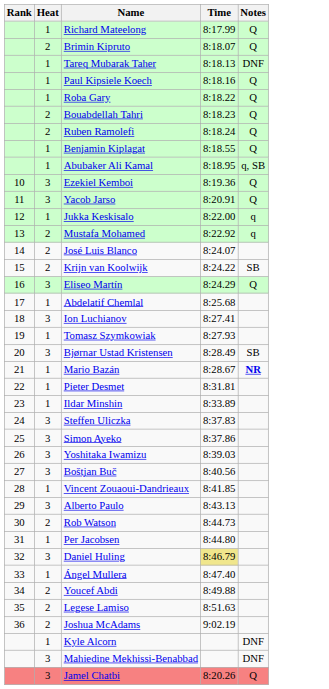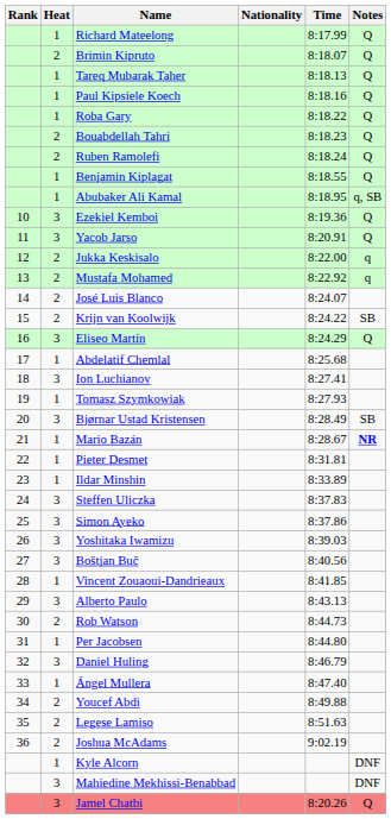+ column: Nationality
Tareq Mubarak Taher | Notes: DNF -> Q
Jukka Keskisalo | Heat: 1 -> 2
Daniel Huling | Time: khaki background -> no background
